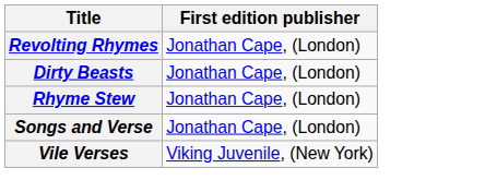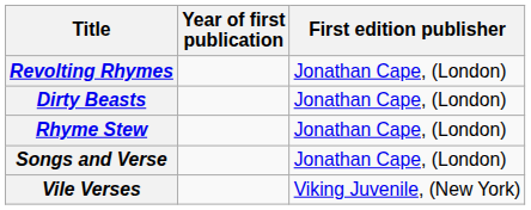+ column: Year of first publication
